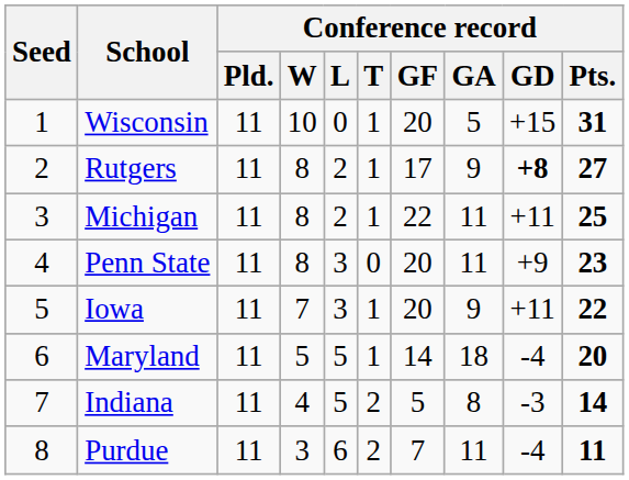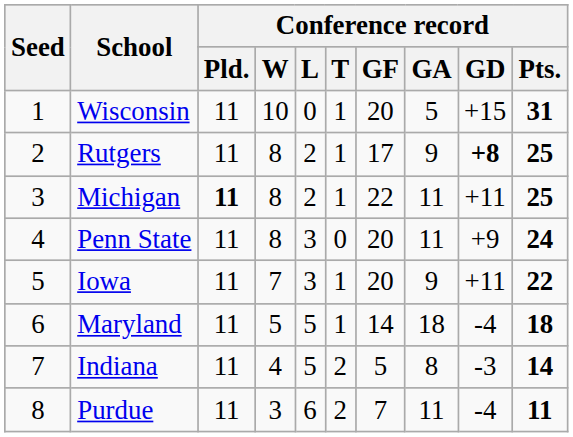Rutgers | Conference record / Pts.: 27 -> 25
Michigan | Conference record / Pld.: normal -> bold
Penn State | Conference record / Pts.: 23 -> 24
Maryland | Conference record / Pts.: 20 -> 18
